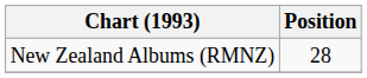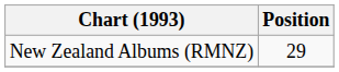New Zealand Albums (RMNZ) | Position: 28 -> 29
